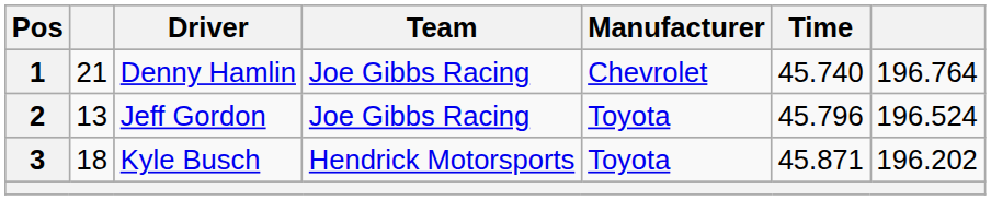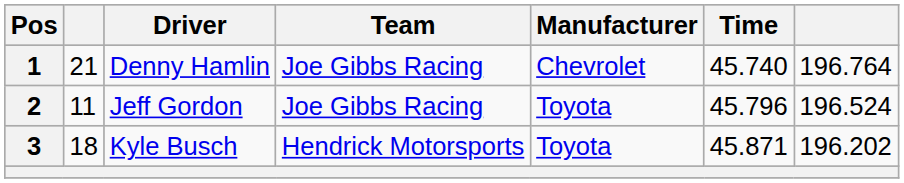2 | column 2: 13 -> 11
